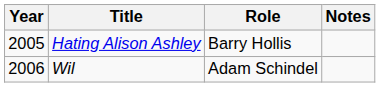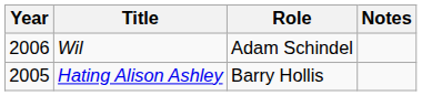rows swapped: Hating Alison Ashley <-> Wil
